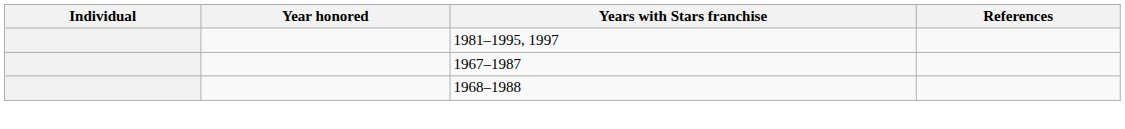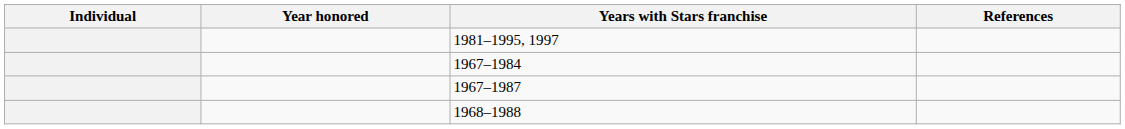+ row: 1967–1984
